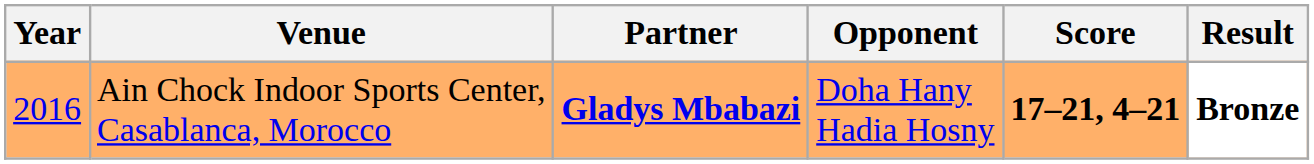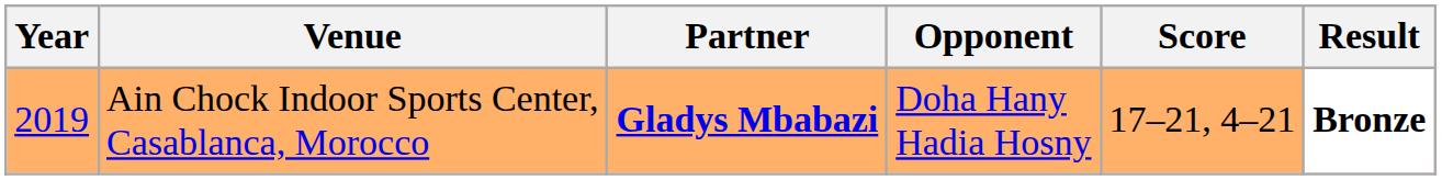Ain Chock Indoor Sports Center, Casablanca, Morocco | Year: 2016 -> 2019
Ain Chock Indoor Sports Center, Casablanca, Morocco | Score: bold -> normal
